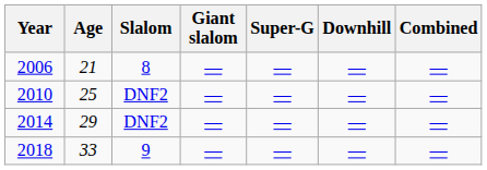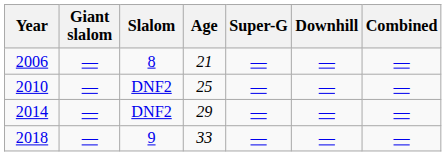columns swapped: Age <-> Giant slalom
